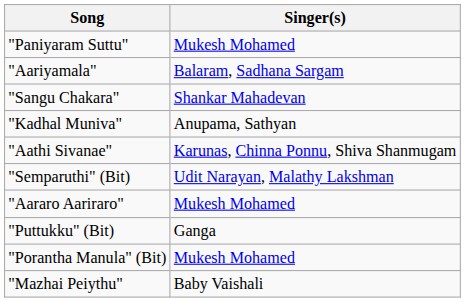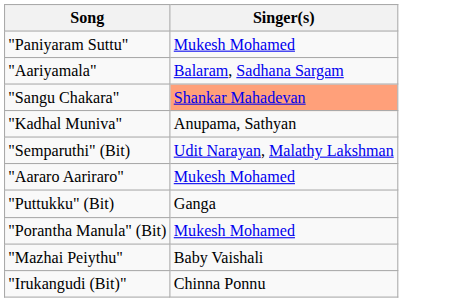"Sangu Chakara" | Singer(s): no background -> lightsalmon background
- row: "Aathi Sivanae" | Karunas, Chinna Ponnu, Shiva Shanmugam
+ row: "Irukangudi (Bit)" | Chinna Ponnu
